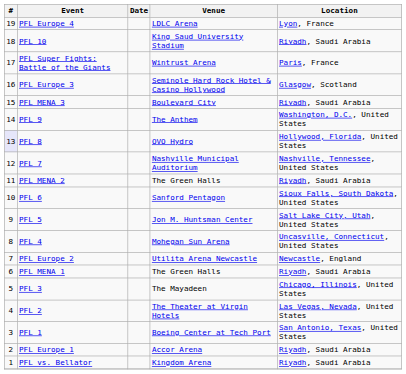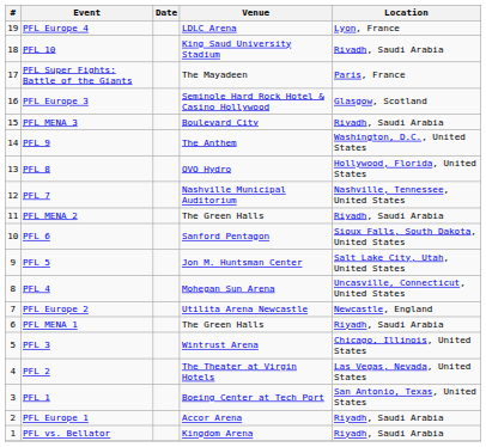PFL Super Fights: Battle of the Giants | Venue: Wintrust Arena -> The Mayadeen
PFL 8 | #: lavender background -> no background
PFL 3 | Venue: The Mayadeen -> Wintrust Arena
